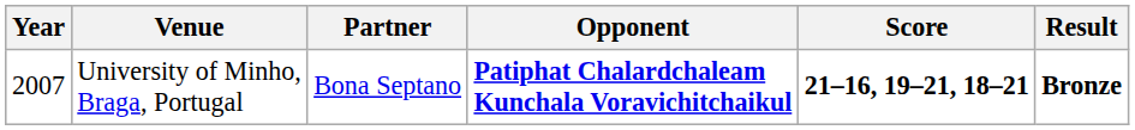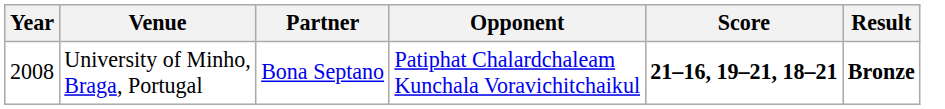University of Minho, Braga, Portugal | Year: 2007 -> 2008
University of Minho, Braga, Portugal | Opponent: bold -> normal
